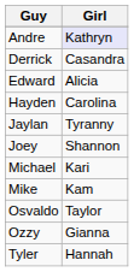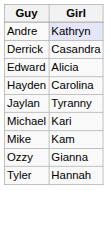- row: Joey | Shannon
- row: Osvaldo | Taylor
